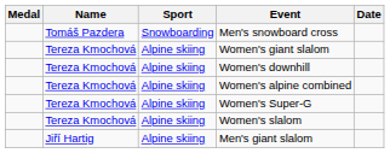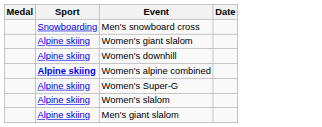- column: Name | Tomáš Pazdera | Tereza Kmochová | Tereza Kmochová | Tereza Kmochová | Tereza Kmochová | Tereza Kmochová | Jiří Hartig
Women's alpine combined | Sport: normal -> bold
